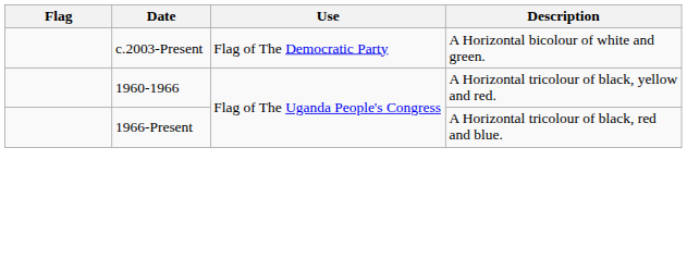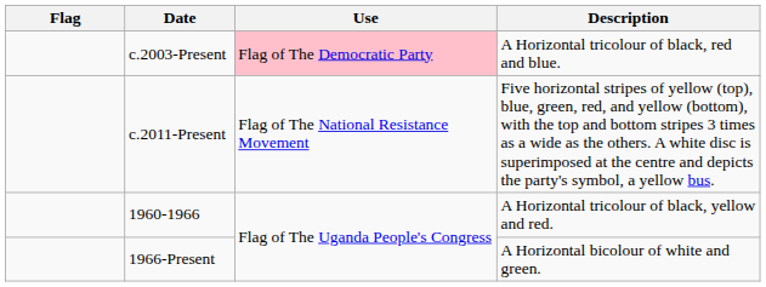c.2003-Present | Use: no background -> pink background
c.2003-Present | Description: A Horizontal bicolour of white and green. -> A Horizontal tricolour of black, red and blue.
+ row: c.2011-Present | Flag of The National Resistance Movement | Five horizontal stripes of yellow (top), blue, green, red, and yellow (bottom), with the top and bottom stripes 3 times as a wide as the others. A white disc is superimposed at the centre and depicts the party's symbol, a yellow bus.
1966-Present | Description: A Horizontal tricolour of black, red and blue. -> A Horizontal bicolour of white and green.
